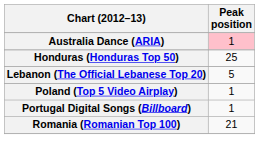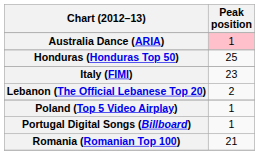+ row: Italy (FIMI) | 23
Lebanon (The Official Lebanese Top 20) | Peak position: 5 -> 2
